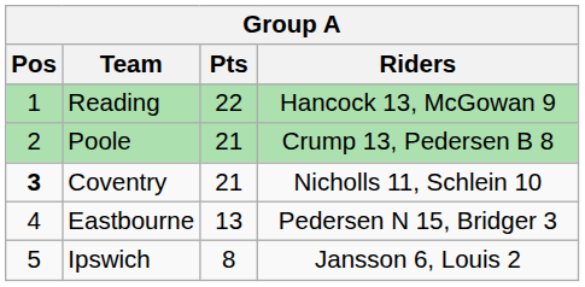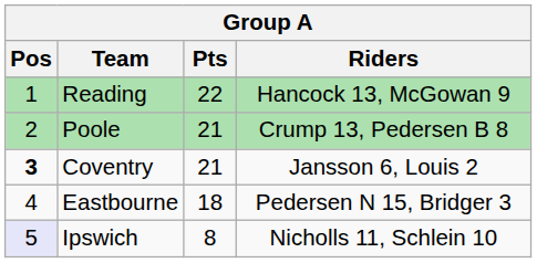Coventry | Riders: Nicholls 11, Schlein 10 -> Jansson 6, Louis 2
Eastbourne | Pts: 13 -> 18
Ipswich | Pos: no background -> lavender background
Ipswich | Riders: Jansson 6, Louis 2 -> Nicholls 11, Schlein 10
